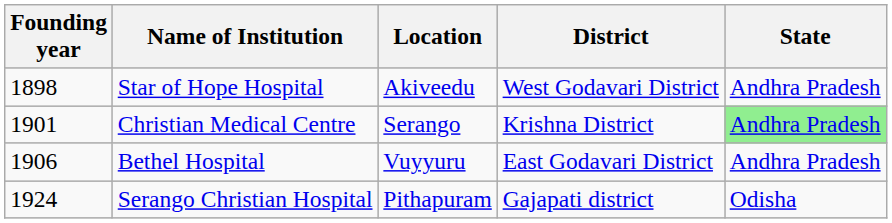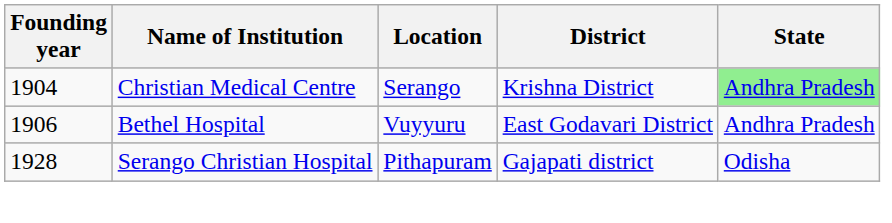- row: 1898 | Star of Hope Hospital | Akiveedu | West Godavari District | Andhra Pradesh
Christian Medical Centre | Founding year: 1901 -> 1904
Serango Christian Hospital | Founding year: 1924 -> 1928
